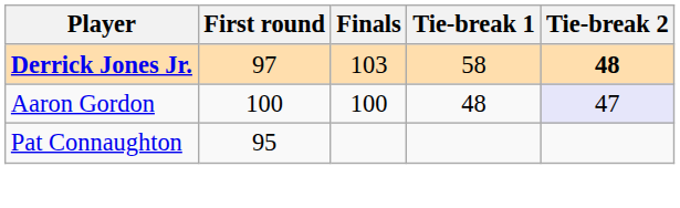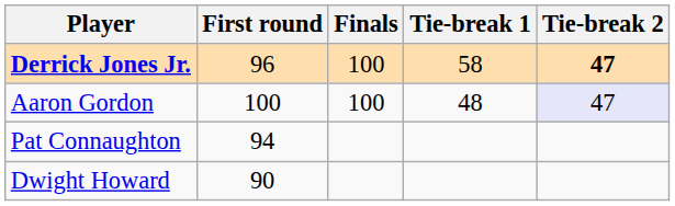Derrick Jones Jr. | First round: 97 -> 96
Derrick Jones Jr. | Finals: 103 -> 100
Derrick Jones Jr. | Tie-break 2: 48 -> 47
Pat Connaughton | First round: 95 -> 94
+ row: Dwight Howard | 90
